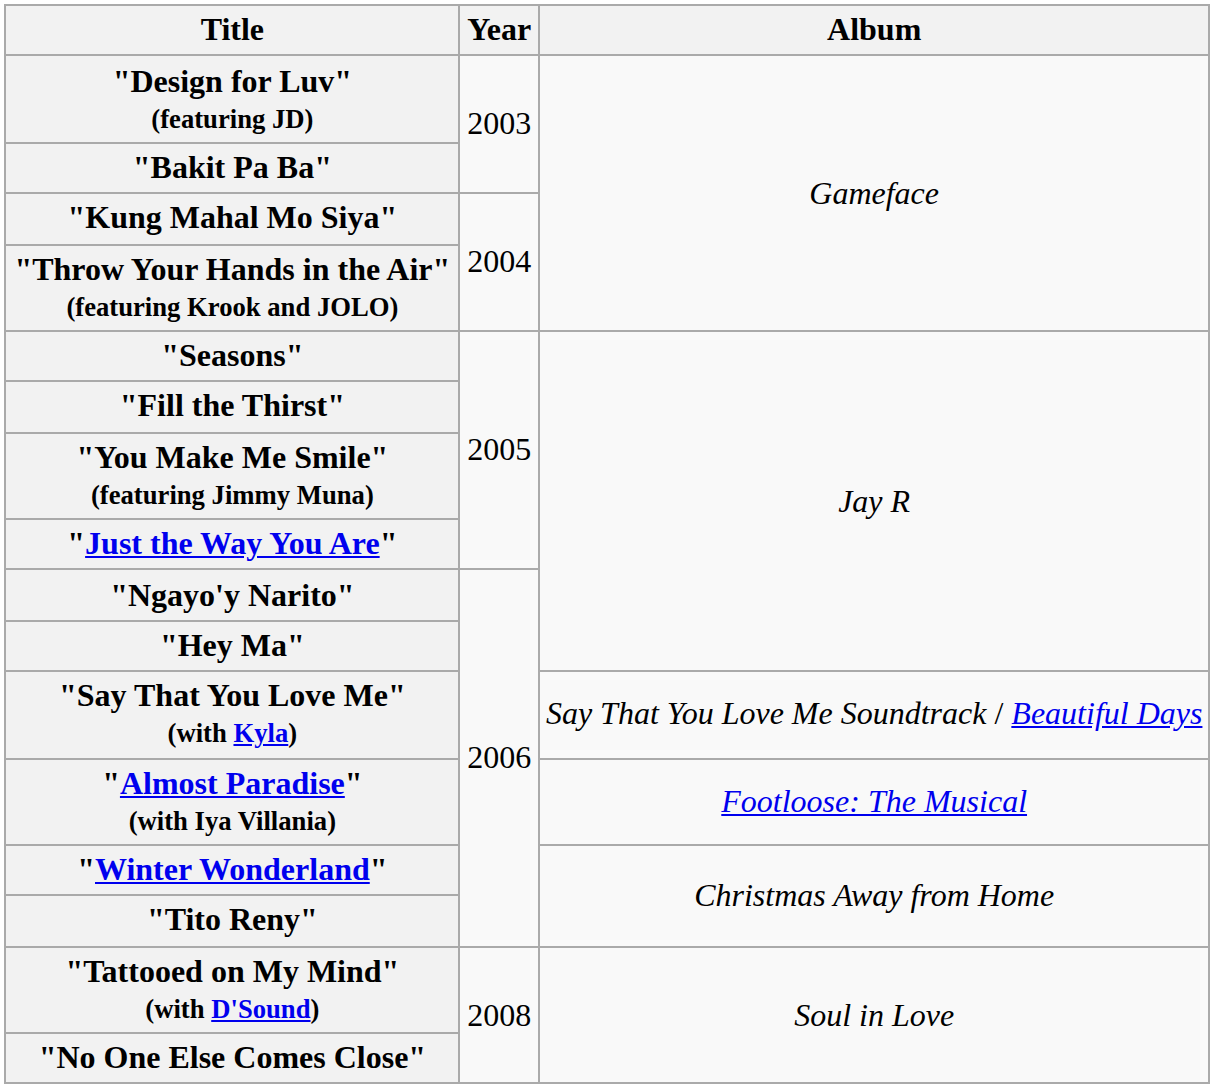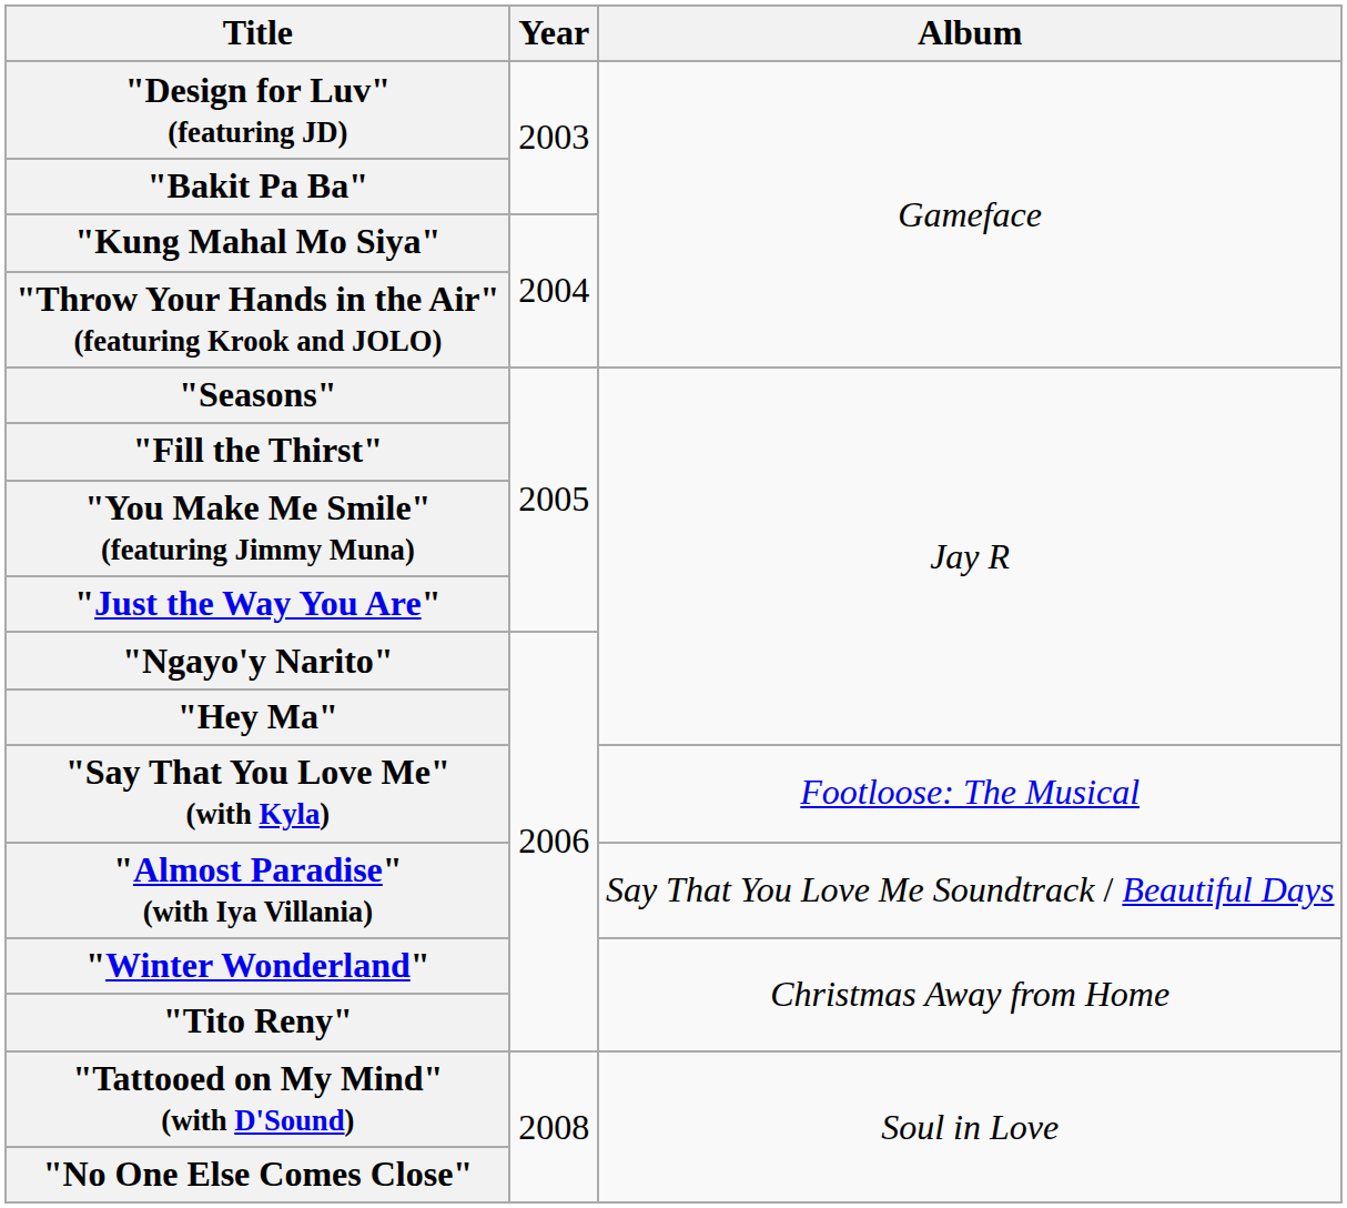"Say That You Love Me" (with Kyla) | Album: Say That You Love Me Soundtrack / Beautiful Days -> Footloose: The Musical
"Almost Paradise" (with Iya Villania) | Album: Footloose: The Musical -> Say That You Love Me Soundtrack / Beautiful Days
